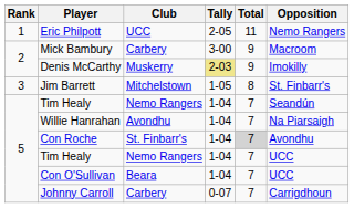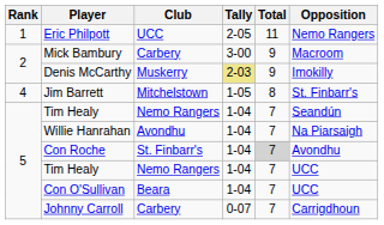Jim Barrett | Rank: 3 -> 4
